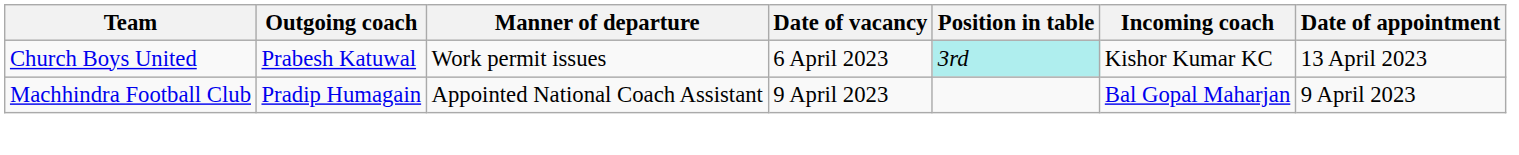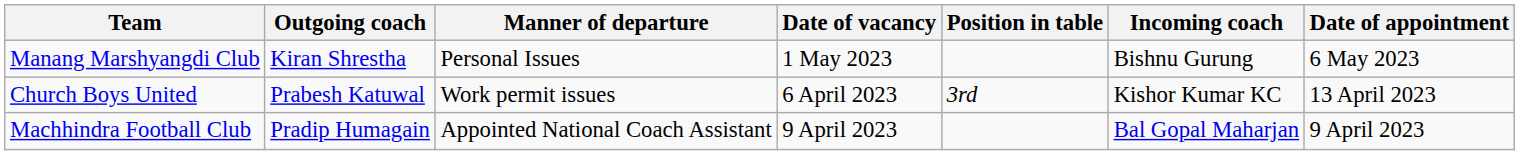+ row: Manang Marshyangdi Club | Kiran Shrestha | Personal Issues | 1 May 2023 | Bishnu Gurung | 6 May 2023
Church Boys United | Position in table: paleturquoise background -> no background
